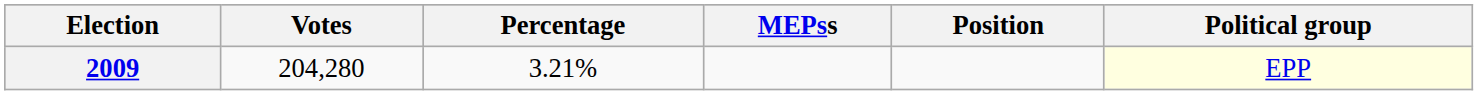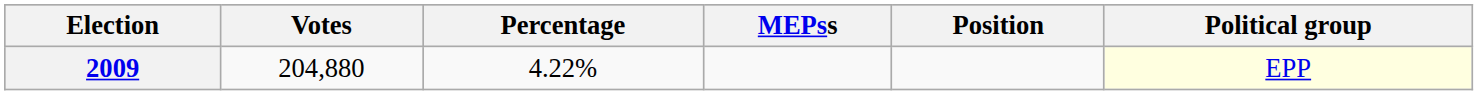2009 | Votes: 204,280 -> 204,880
2009 | Percentage: 3.21% -> 4.22%
